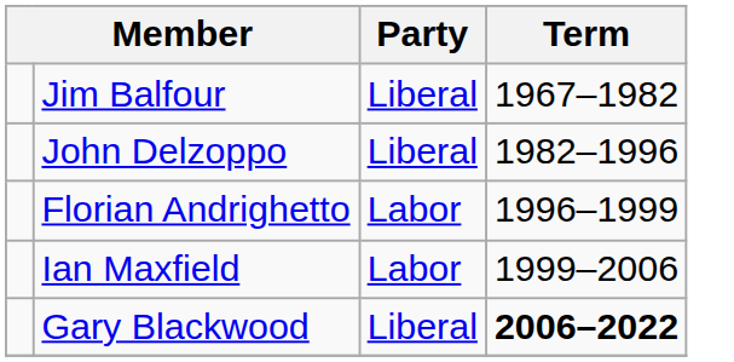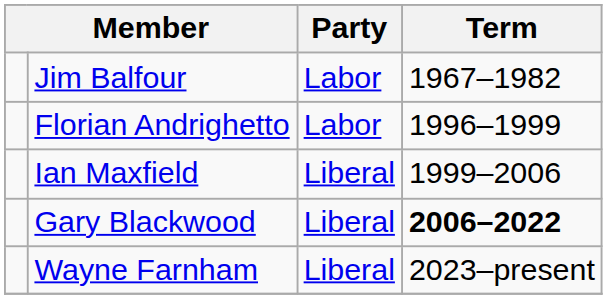Jim Balfour | Party: Liberal -> Labor
- row: John Delzoppo | Liberal | 1982–1996
Ian Maxfield | Party: Labor -> Liberal
+ row: Wayne Farnham | Liberal | 2023–present
